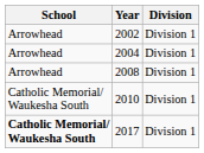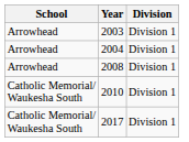- row: Arrowhead | 2002 | Division 1
+ row: Arrowhead | 2003 | Division 1
2017 | School: bold -> normal
